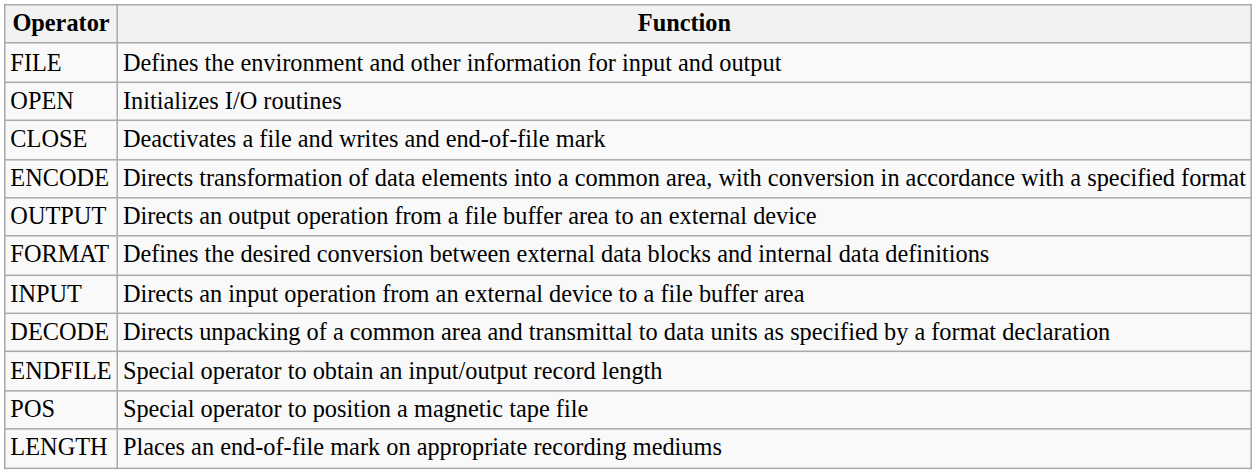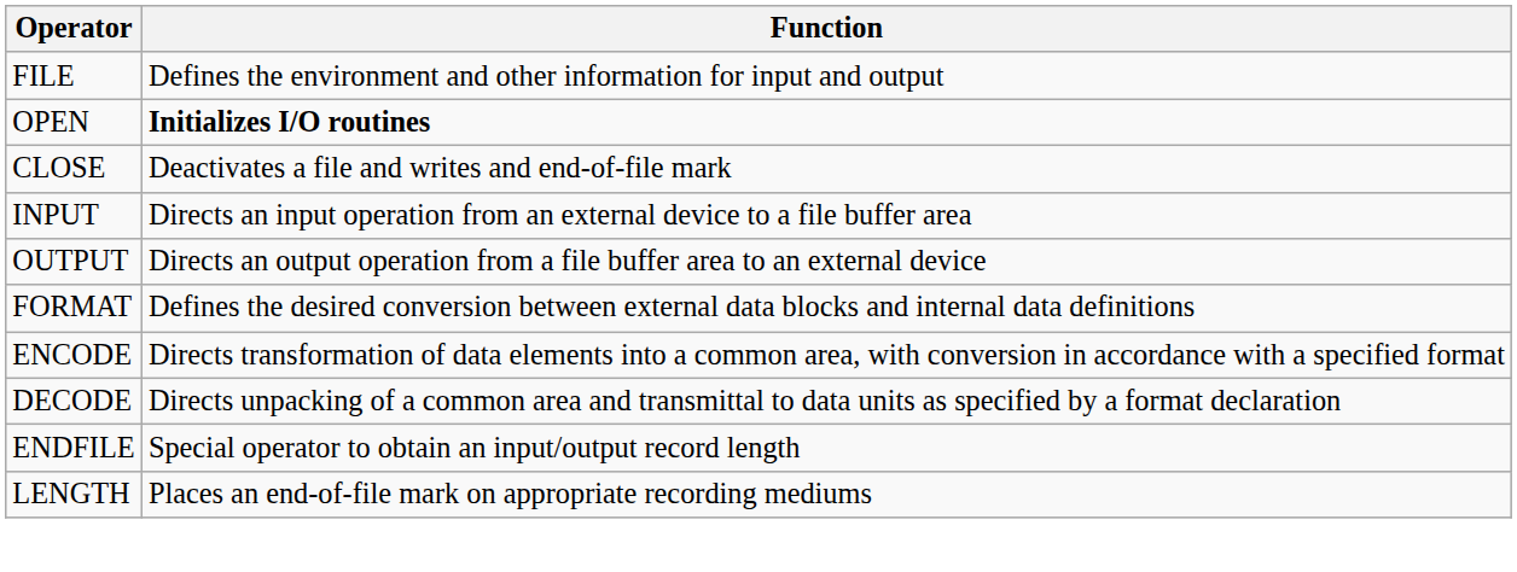OPEN | Function: normal -> bold
rows swapped: INPUT <-> ENCODE
- row: POS | Special operator to position a magnetic tape file
